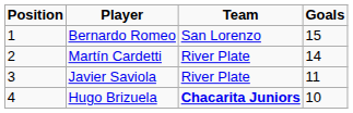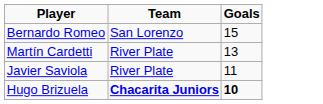- column: Position | 1 | 2 | 3 | 4
Martín Cardetti | Goals: 14 -> 13
Hugo Brizuela | Goals: normal -> bold
